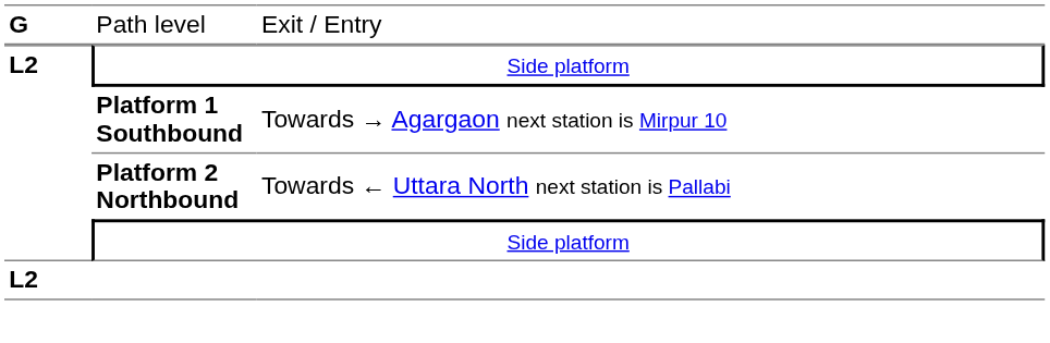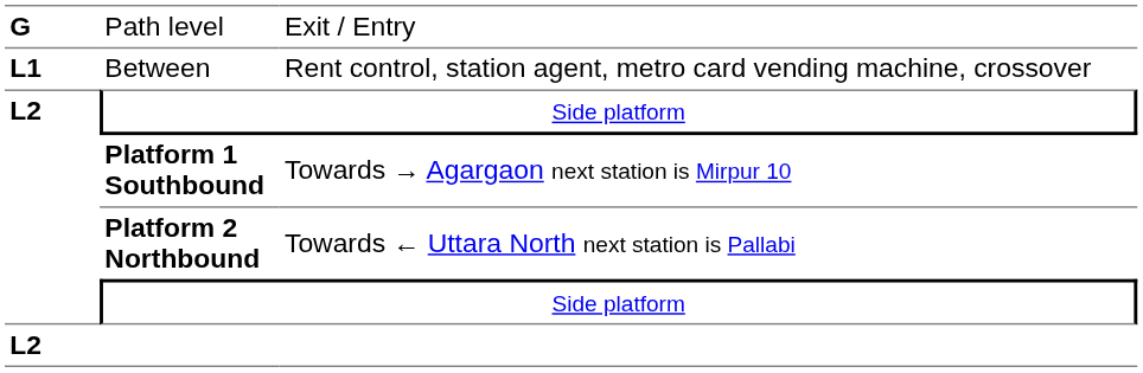+ row: L1 | Between | Rent control, station agent, metro card vending machine, crossover
